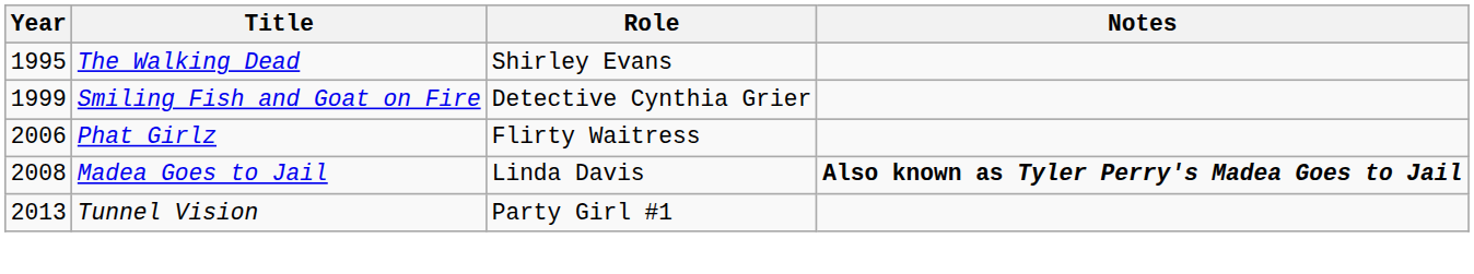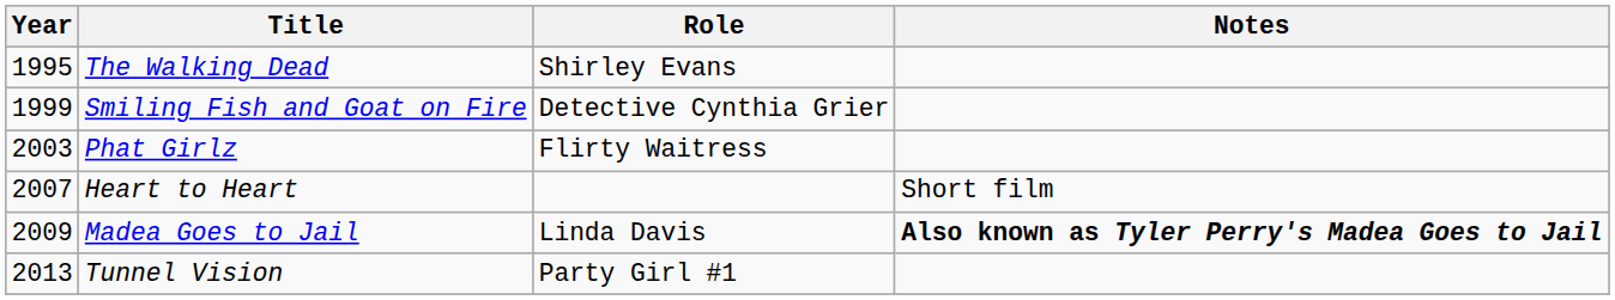Phat Girlz | Year: 2006 -> 2003
+ row: 2007 | Heart to Heart | Short film
Madea Goes to Jail | Year: 2008 -> 2009
